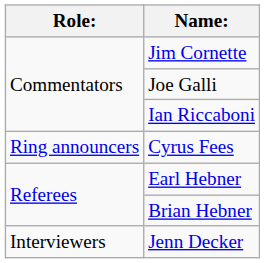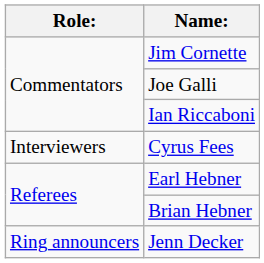Cyrus Fees | Role:: Ring announcers -> Interviewers
Jenn Decker | Role:: Interviewers -> Ring announcers
